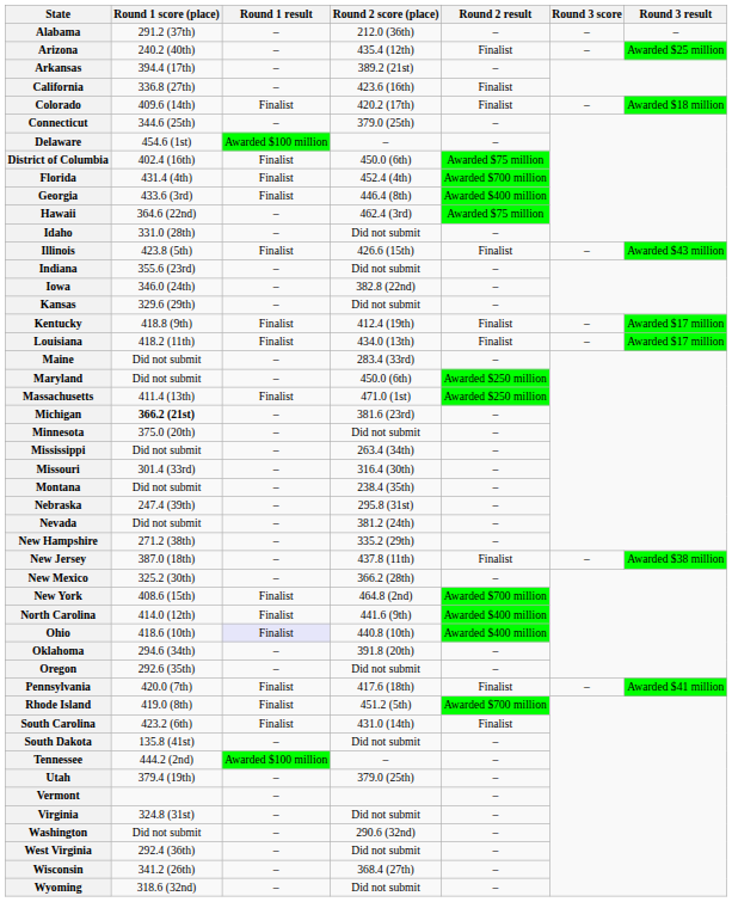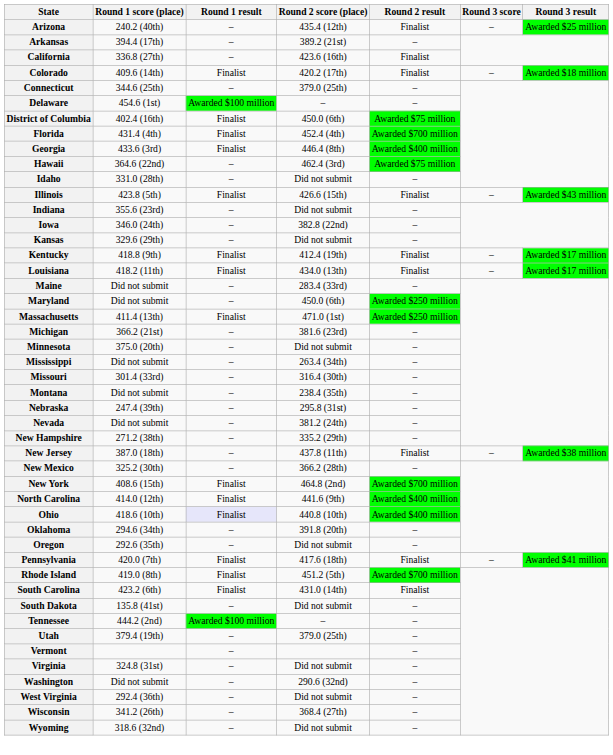- row: Alabama | 291.2 (37th) | – | 212.0 (36th) | – | – | –
Michigan | Round 1 score (place): bold -> normal
